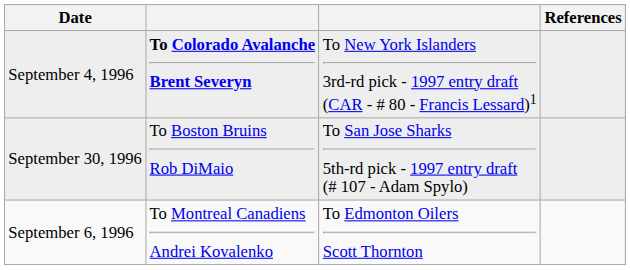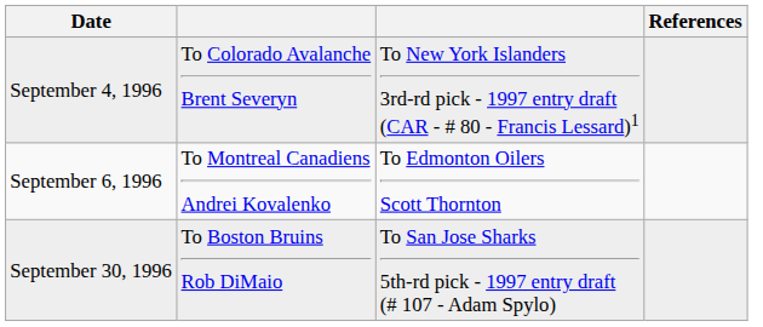September 4, 1996 | column 2: bold -> normal
rows swapped: September 6, 1996 <-> September 30, 1996
